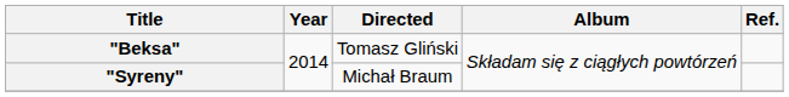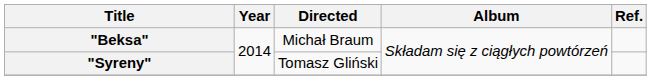"Beksa" | Directed: Tomasz Gliński -> Michał Braum
"Syreny" | Directed: Michał Braum -> Tomasz Gliński
